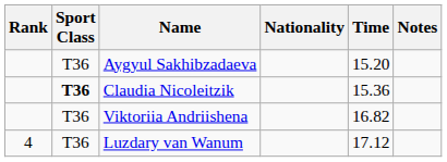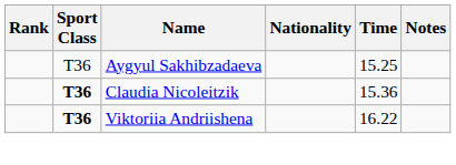Aygyul Sakhibzadaeva | Time: 15.20 -> 15.25
Viktoriia Andriishena | Sport Class: normal -> bold
Viktoriia Andriishena | Time: 16.82 -> 16.22
- row: 4 | T36 | Luzdary van Wanum | 17.12
